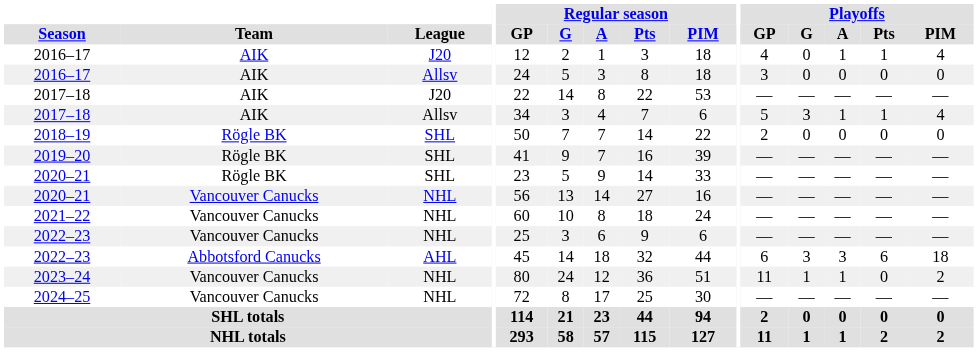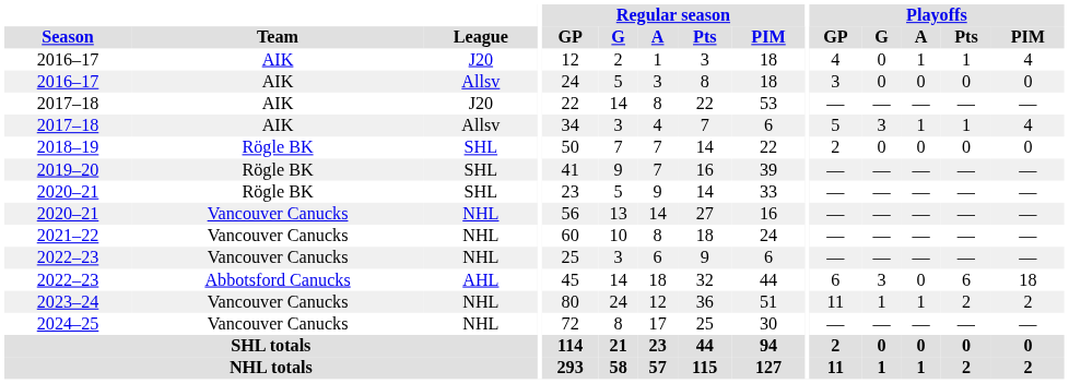2022–23 / AHL | Playoffs / A: 3 -> 0
2023–24 | Playoffs / Pts: 0 -> 2
